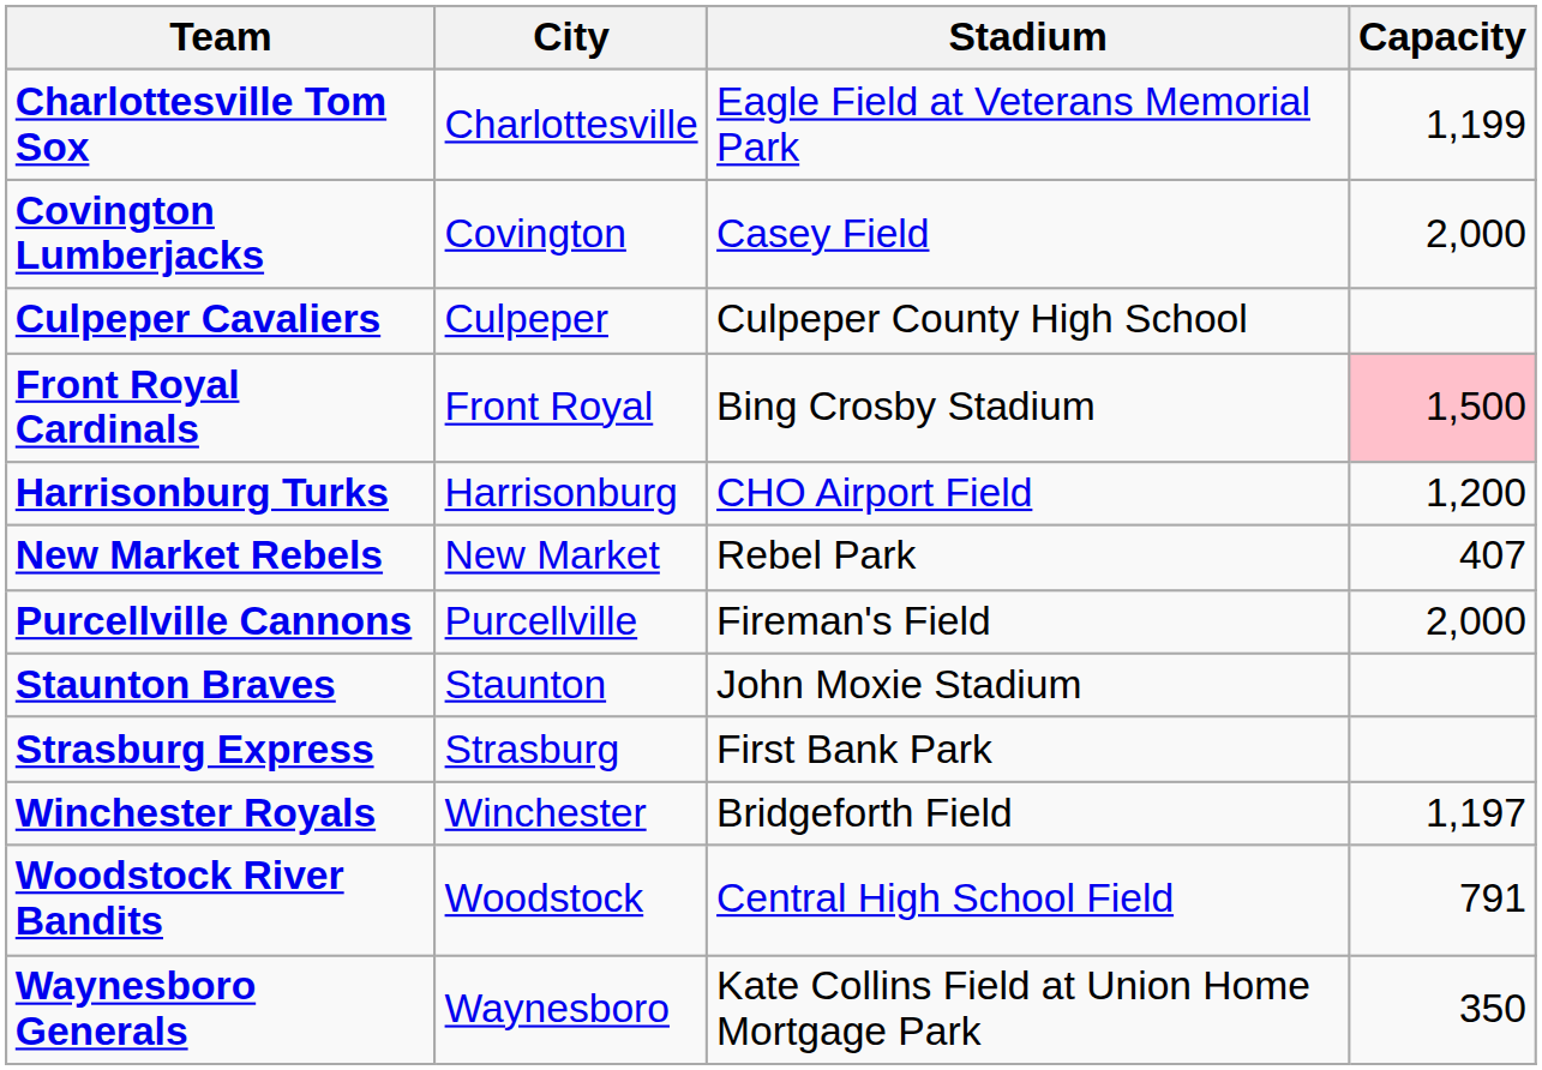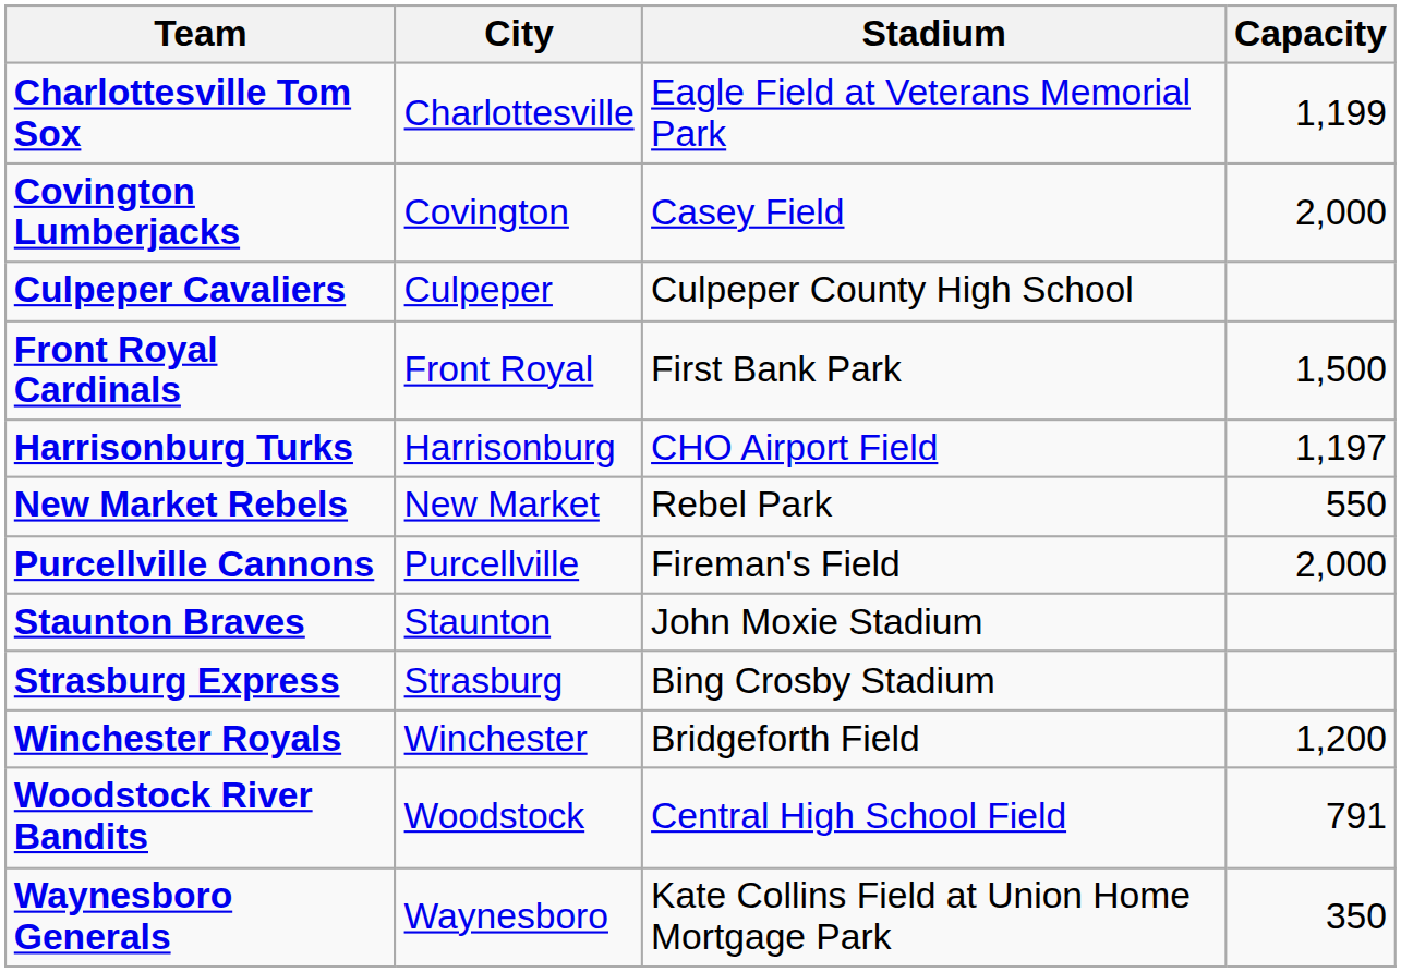Front Royal Cardinals | Stadium: Bing Crosby Stadium -> First Bank Park
Front Royal Cardinals | Capacity: pink background -> no background
Harrisonburg Turks | Capacity: 1,200 -> 1,197
New Market Rebels | Capacity: 407 -> 550
Strasburg Express | Stadium: First Bank Park -> Bing Crosby Stadium
Winchester Royals | Capacity: 1,197 -> 1,200
